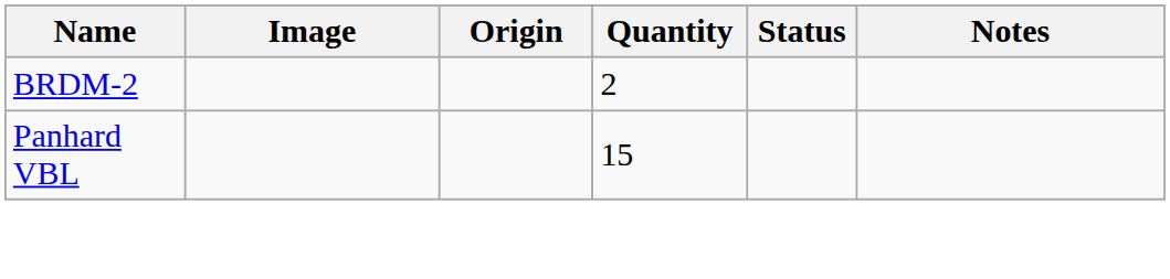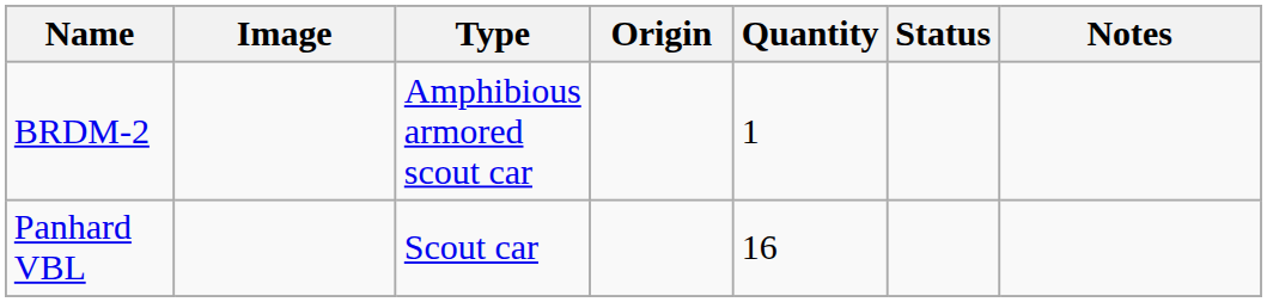+ column: Type | Amphibious armored scout car | Scout car
BRDM-2 | Quantity: 2 -> 1
Panhard VBL | Quantity: 15 -> 16
